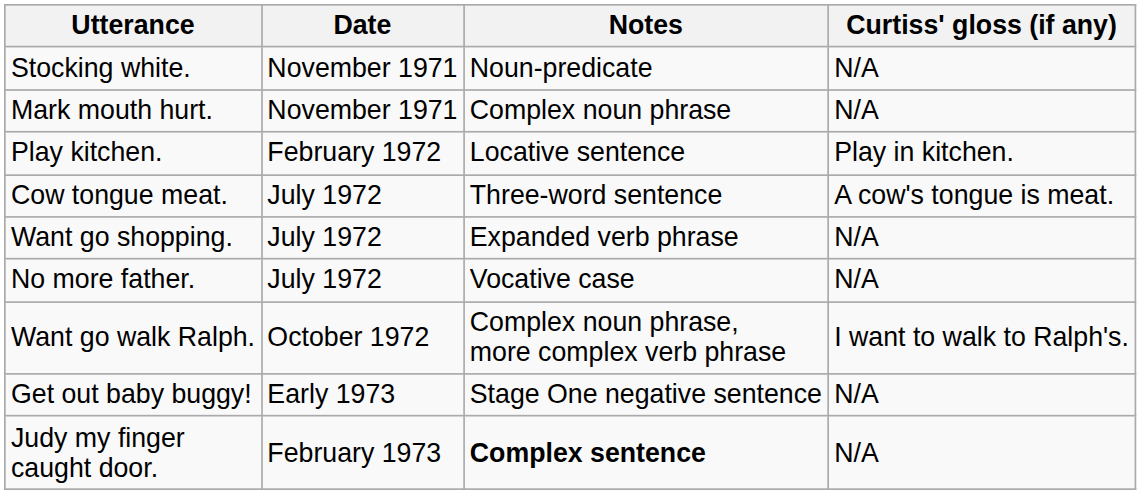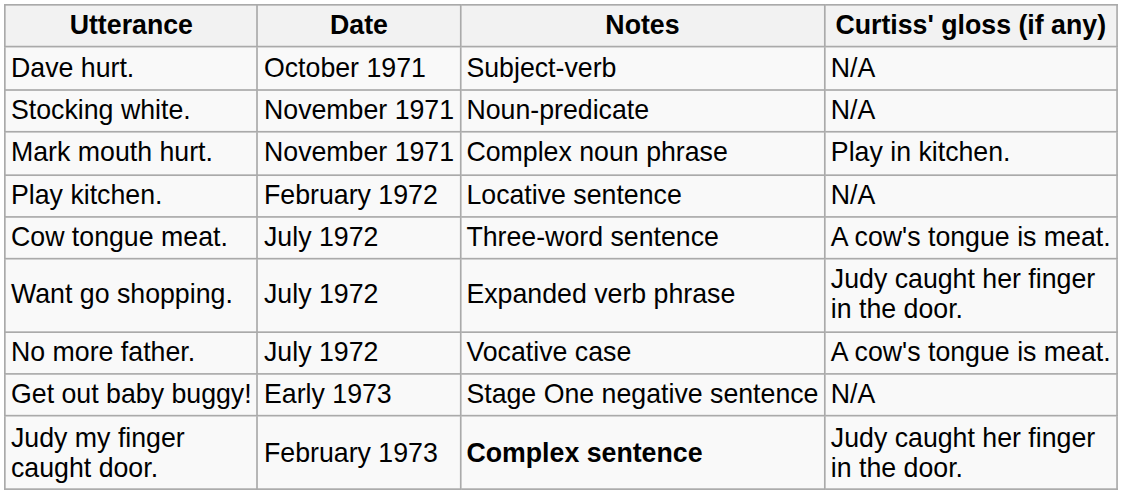+ row: Dave hurt. | October 1971 | Subject-verb | N/A
Mark mouth hurt. | Curtiss' gloss (if any): N/A -> Play in kitchen.
Play kitchen. | Curtiss' gloss (if any): Play in kitchen. -> N/A
Want go shopping. | Curtiss' gloss (if any): N/A -> Judy caught her finger in the door.
No more father. | Curtiss' gloss (if any): N/A -> A cow's tongue is meat.
- row: Want go walk Ralph. | October 1972 | Complex noun phrase, more complex verb phrase | I want to walk to Ralph's.
Judy my finger caught door. | Curtiss' gloss (if any): N/A -> Judy caught her finger in the door.
